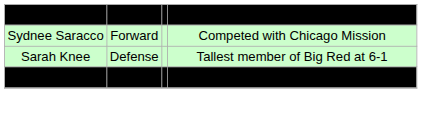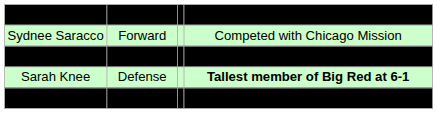Erin O’Connor | column 2: Defense -> Forward
+ row: Morgan McKim | Forward | Attended Shattuck St. Mary’s
Sarah Knee | column 4: normal -> bold
Amelia Boughn | column 2: Defense -> Goaltender
